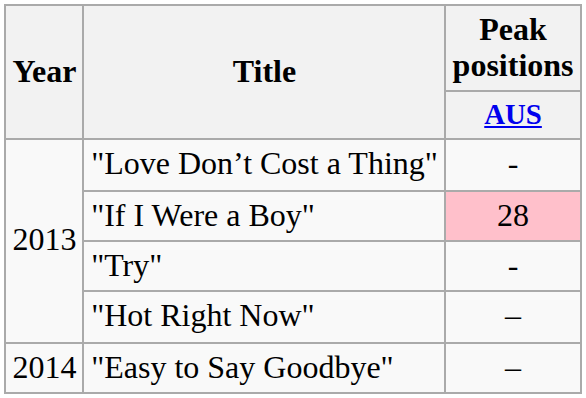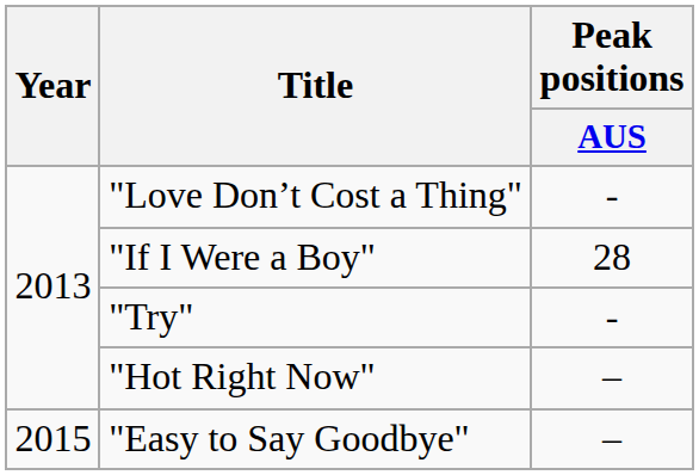"If I Were a Boy" | Peak positions / AUS: pink background -> no background
"Easy to Say Goodbye" | Year: 2014 -> 2015
